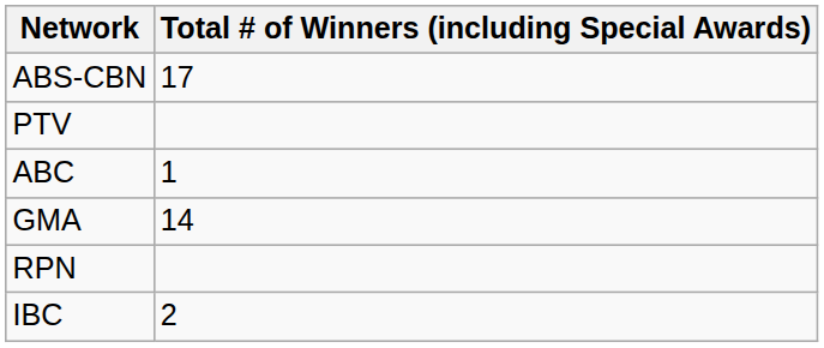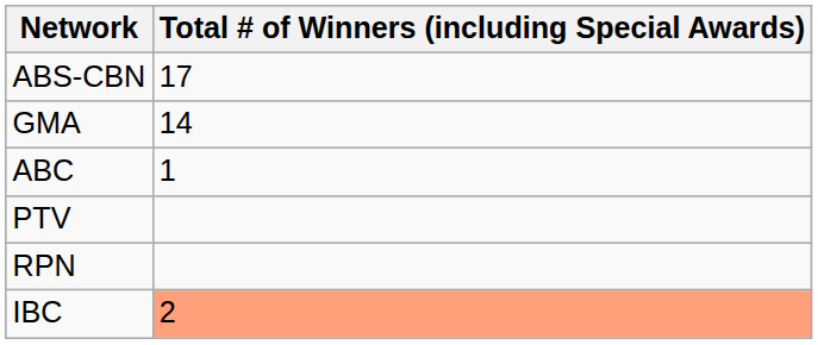rows swapped: PTV <-> GMA
IBC | Total # of Winners (including Special Awards): no background -> lightsalmon background
